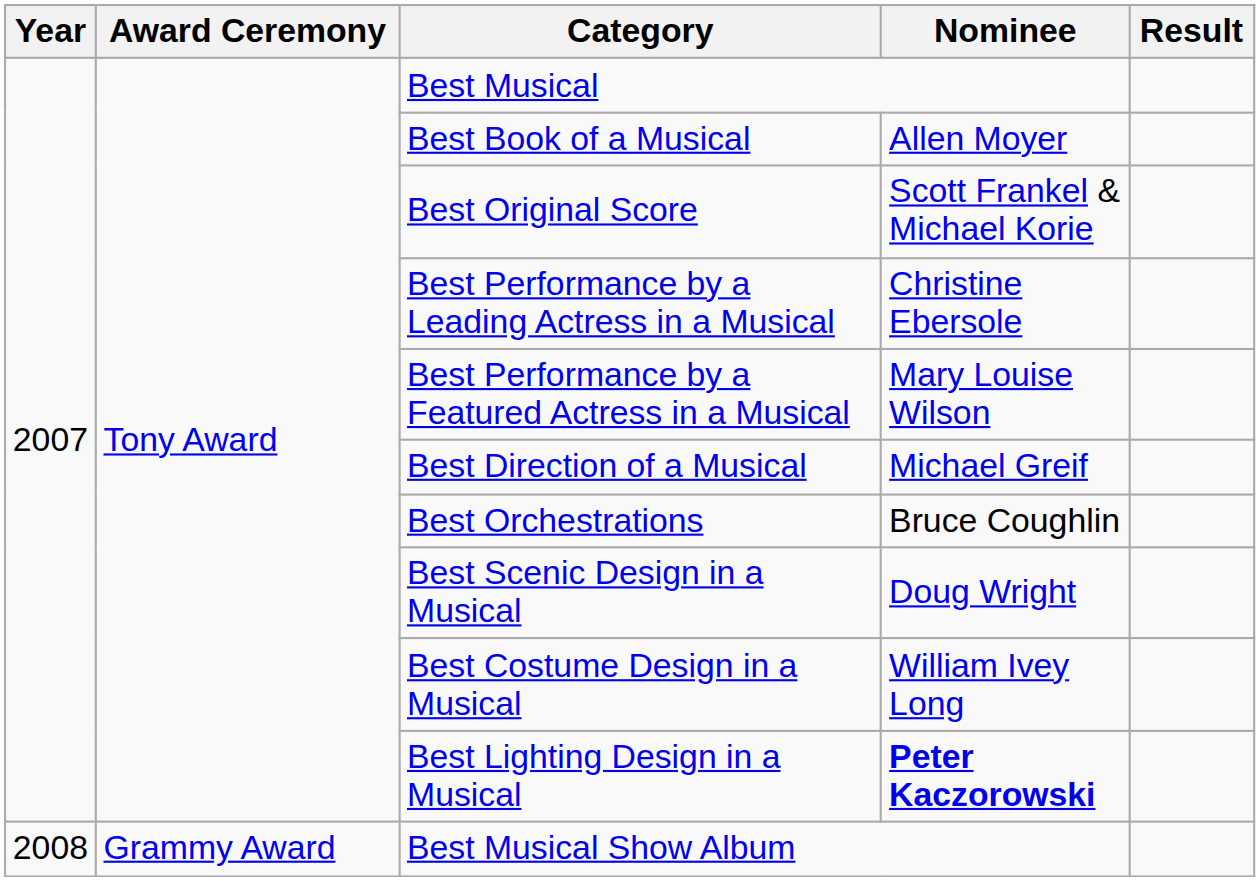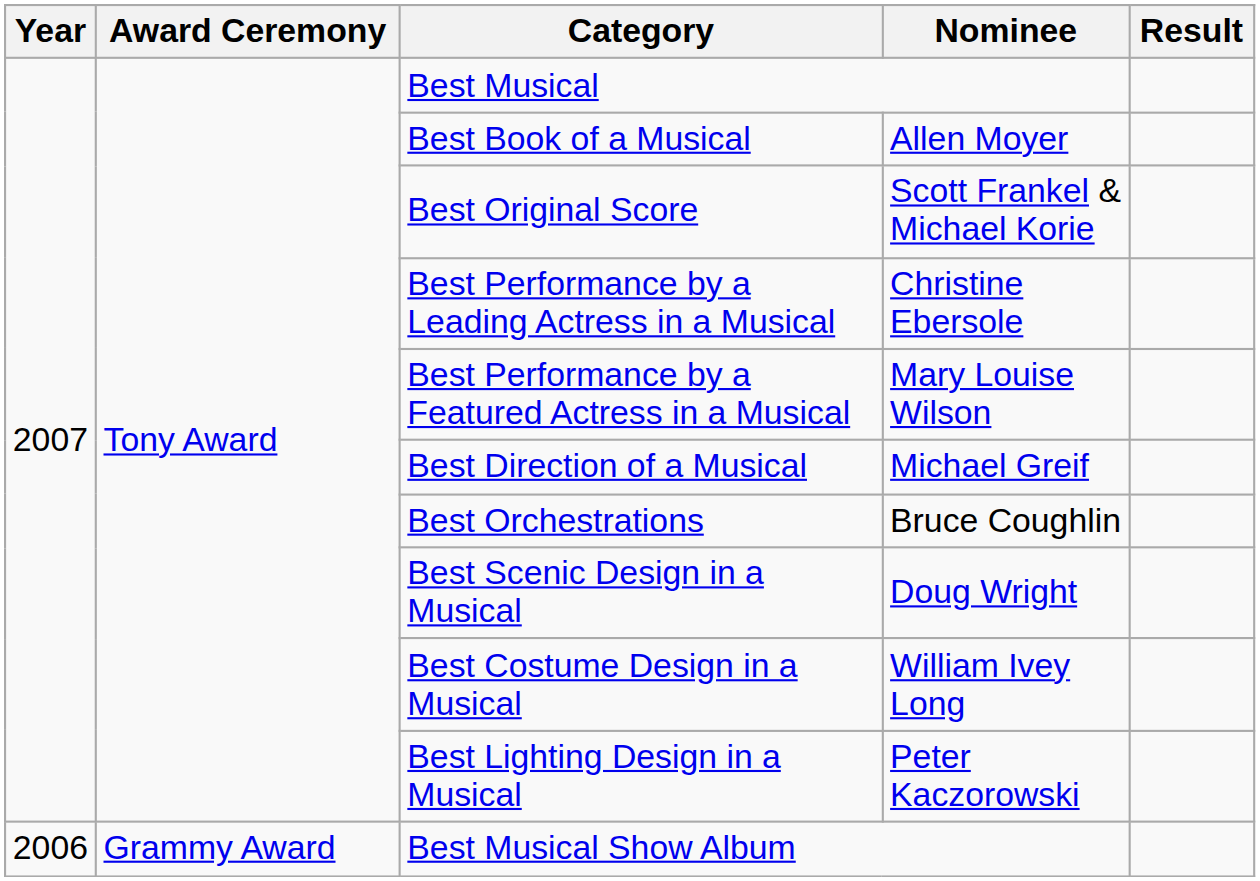Best Lighting Design in a Musical | Nominee: bold -> normal
Best Musical Show Album | Year: 2008 -> 2006
